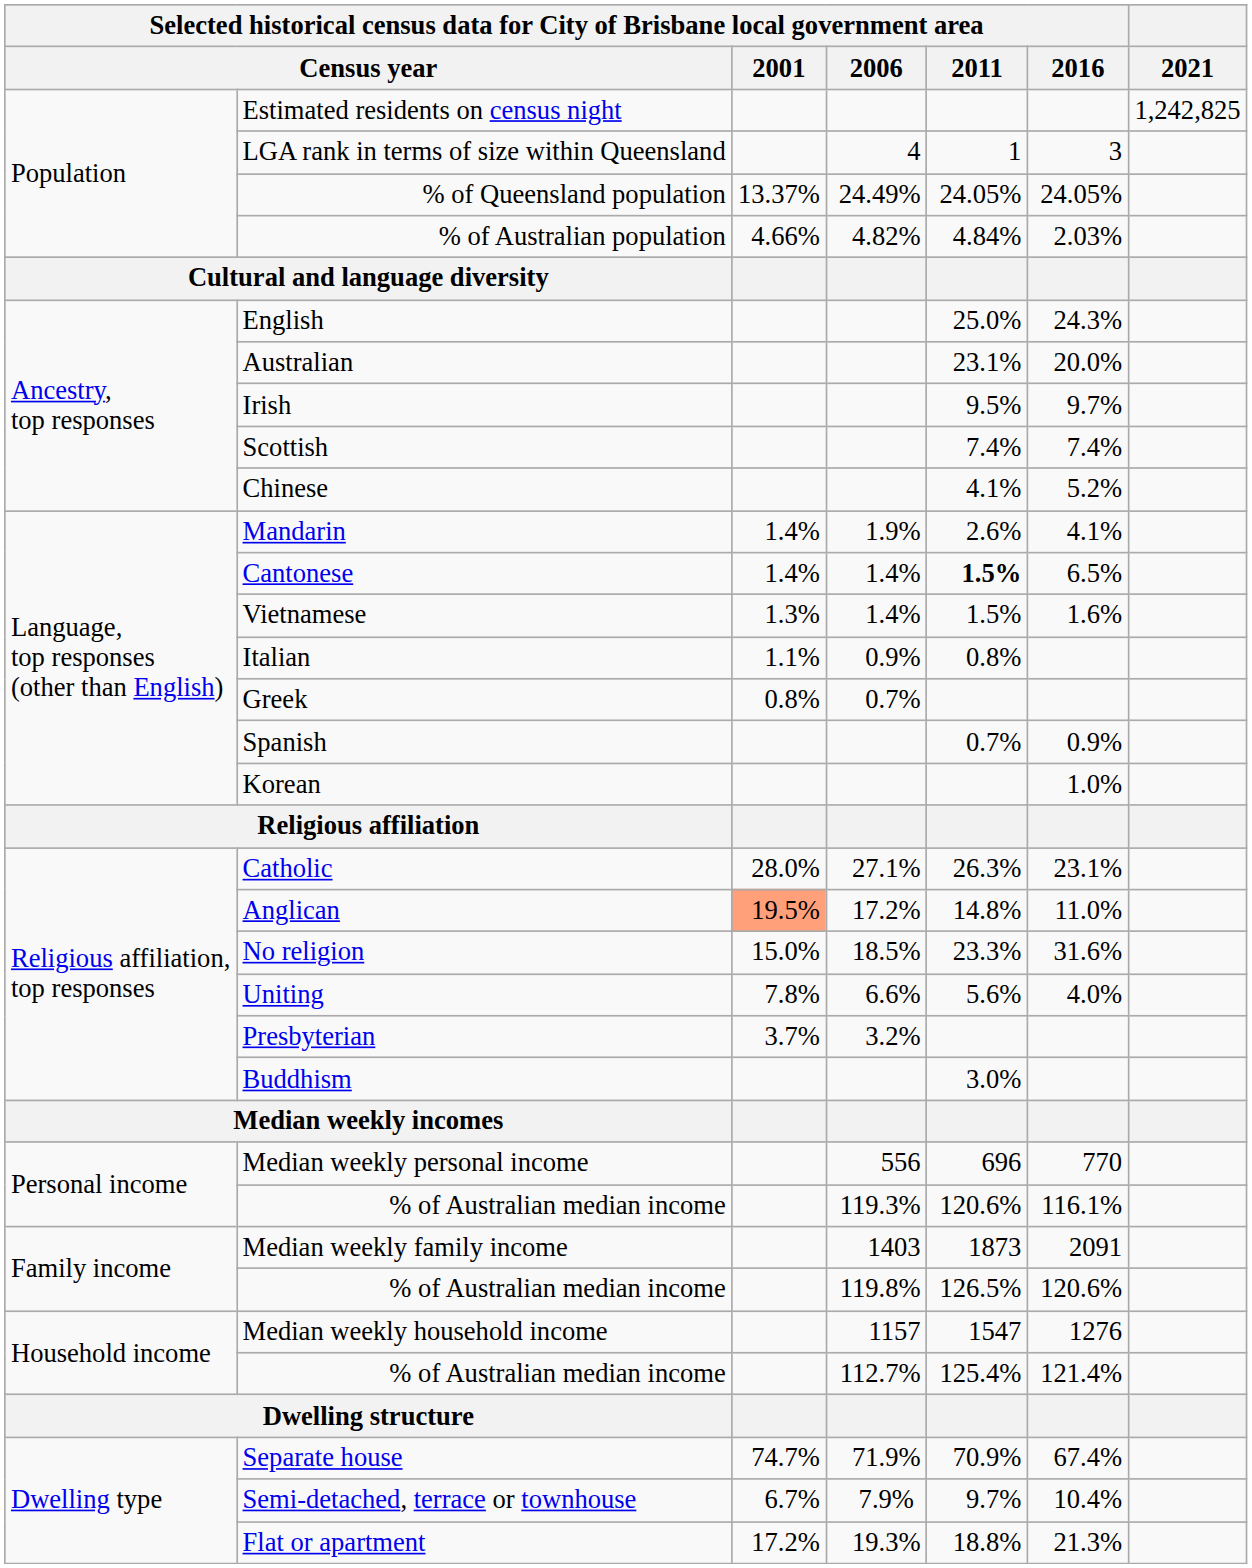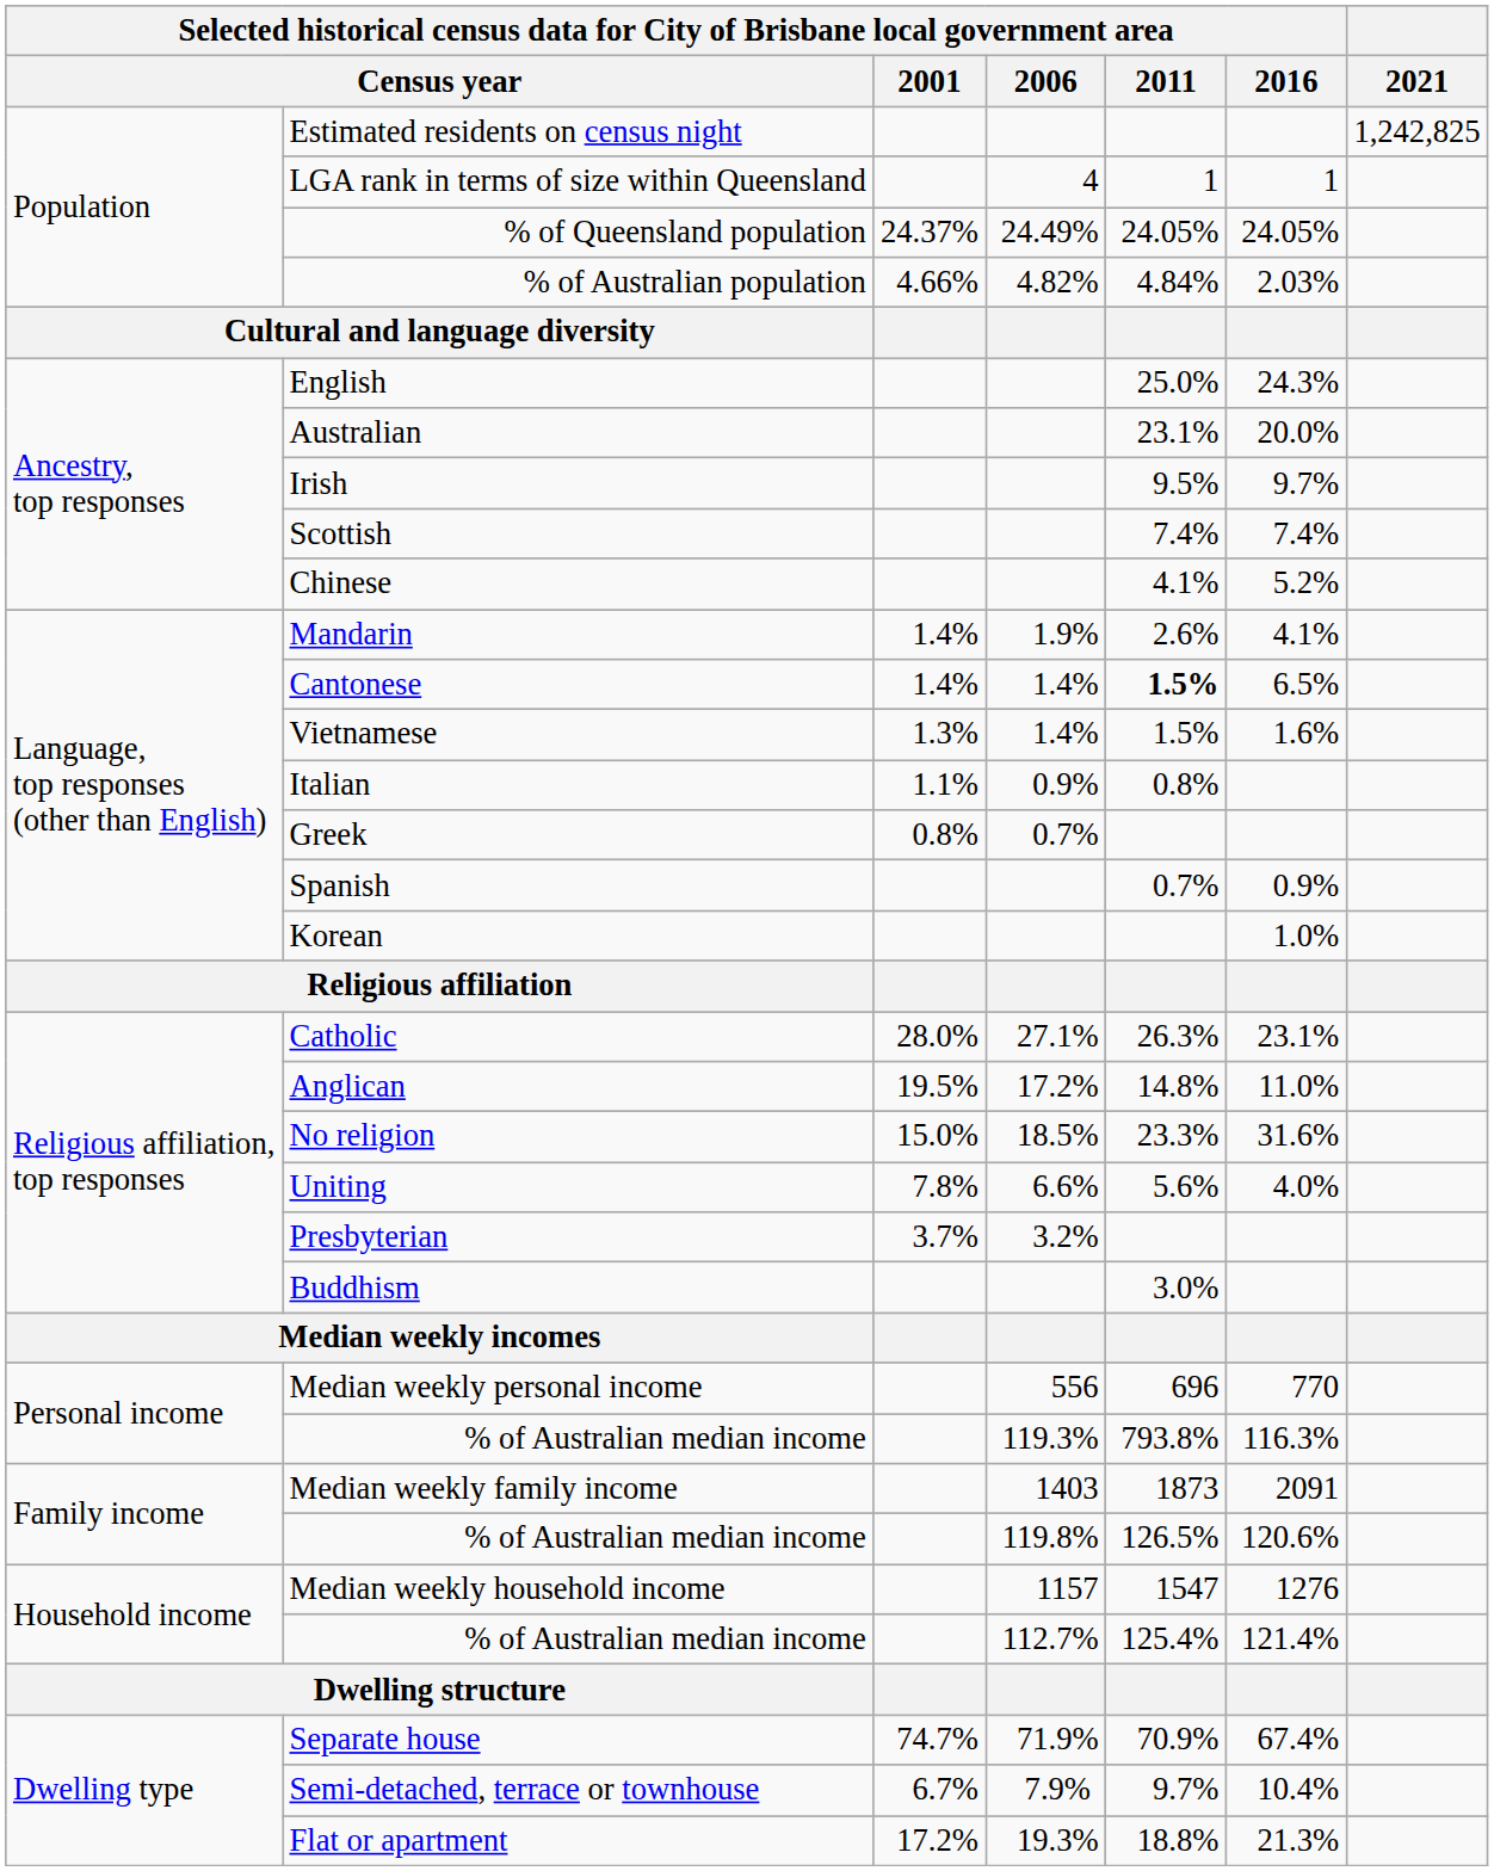LGA rank in terms of size within Queensland | column 7: 3 -> 1
% of Queensland population | column 4: 13.37% -> 24.37%
Anglican | column 4: lightsalmon background -> no background
Personal income / % of Australian median income | column 6: 120.6% -> 793.8%
Personal income / % of Australian median income | column 7: 116.1% -> 116.3%
